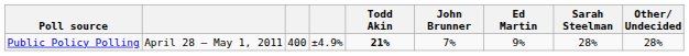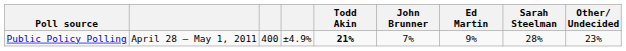Public Policy Polling | Other/ Undecided: 28% -> 23%
